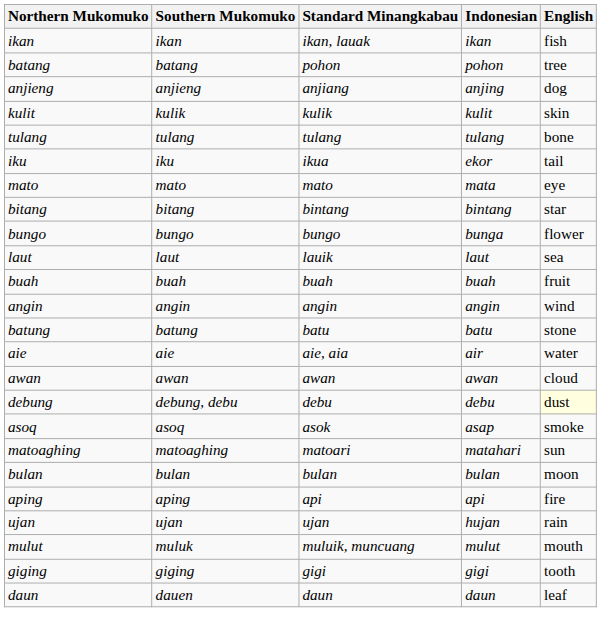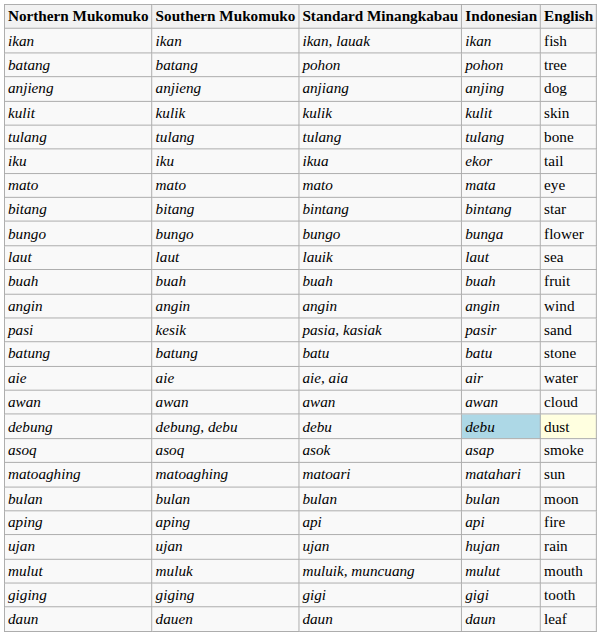+ row: pasi | kesik | pasia, kasiak | pasir | sand
debung | Indonesian: no background -> lightblue background
